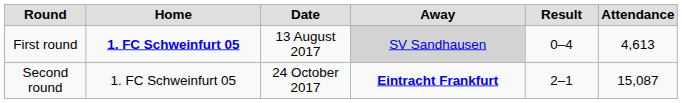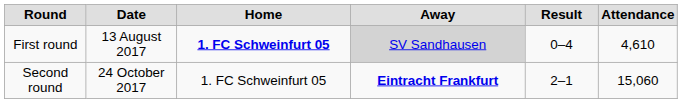columns swapped: Date <-> Home
First round | Attendance: 4,613 -> 4,610
Second round | Attendance: 15,087 -> 15,060
